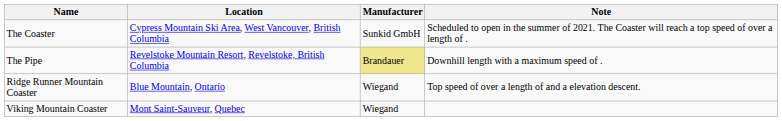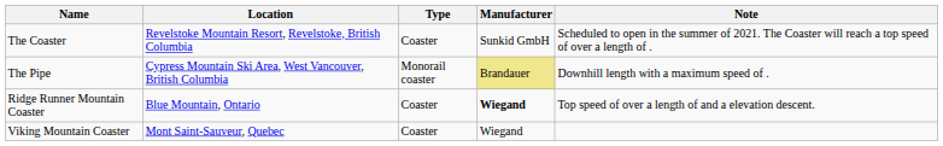+ column: Type | Coaster | Monorail coaster | Coaster | Coaster
The Coaster | Location: Cypress Mountain Ski Area, West Vancouver, British Columbia -> Revelstoke Mountain Resort, Revelstoke, British Columbia
The Pipe | Location: Revelstoke Mountain Resort, Revelstoke, British Columbia -> Cypress Mountain Ski Area, West Vancouver, British Columbia
Ridge Runner Mountain Coaster | Manufacturer: normal -> bold
